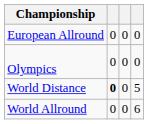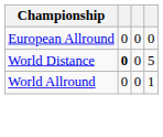- row: Olympics | 0 | 0 | 0
World Allround | column 4: 6 -> 1
